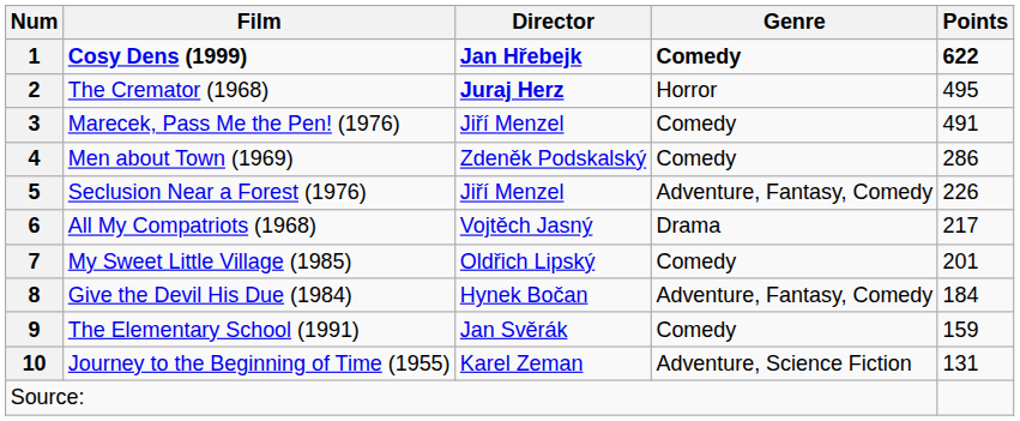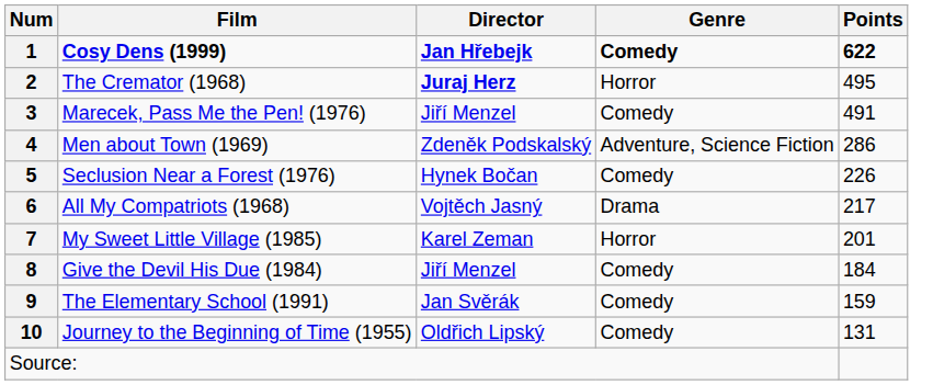4 | Genre: Comedy -> Adventure, Science Fiction
5 | Director: Jiří Menzel -> Hynek Bočan
5 | Genre: Adventure, Fantasy, Comedy -> Comedy
7 | Director: Oldřich Lipský -> Karel Zeman
7 | Genre: Comedy -> Horror
8 | Director: Hynek Bočan -> Jiří Menzel
8 | Genre: Adventure, Fantasy, Comedy -> Comedy
10 | Director: Karel Zeman -> Oldřich Lipský
10 | Genre: Adventure, Science Fiction -> Comedy
